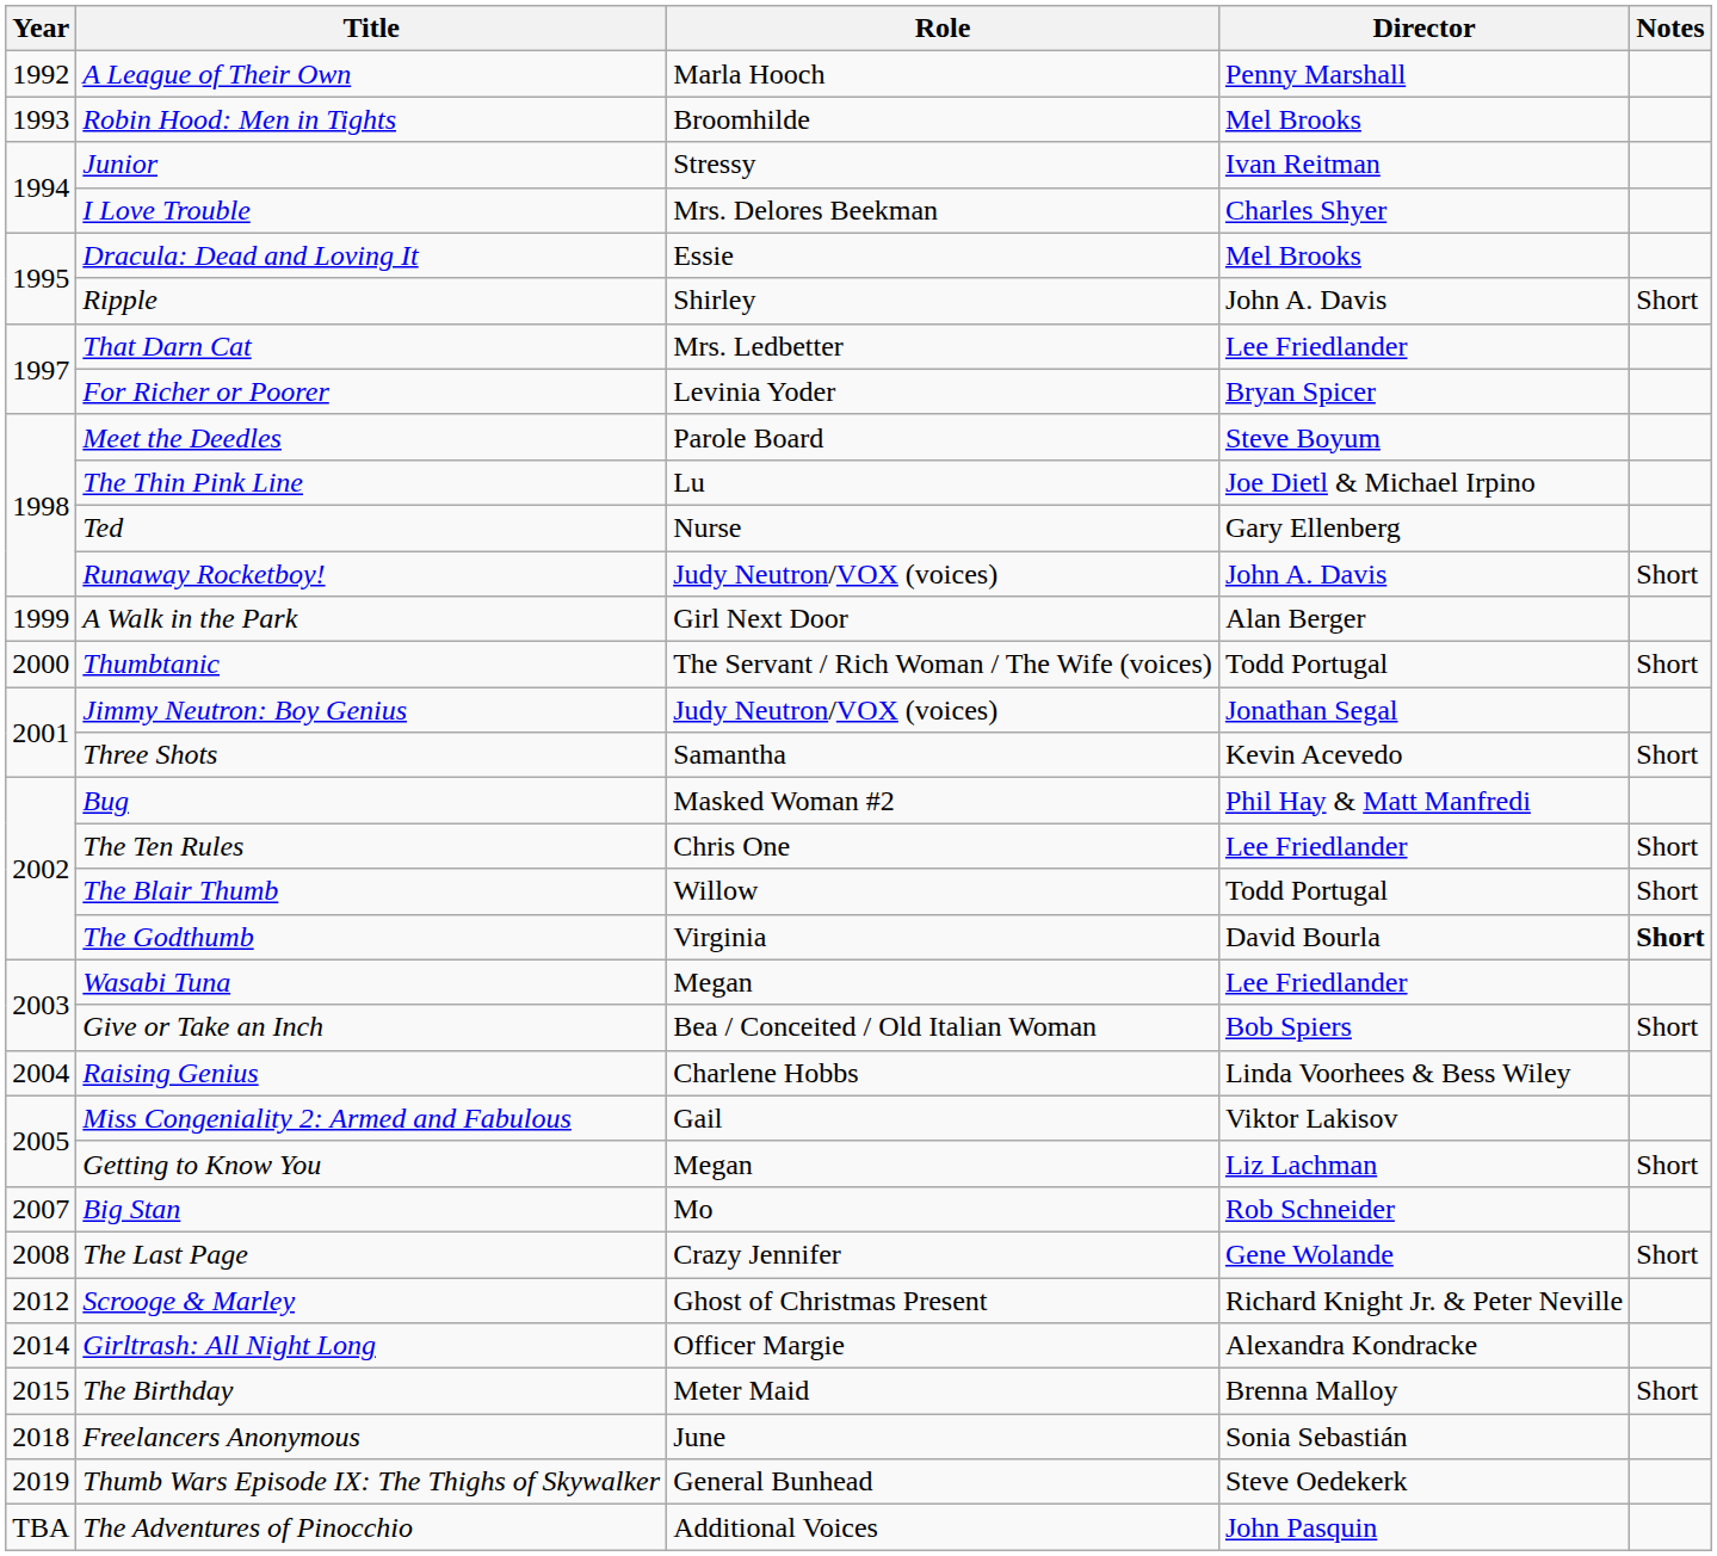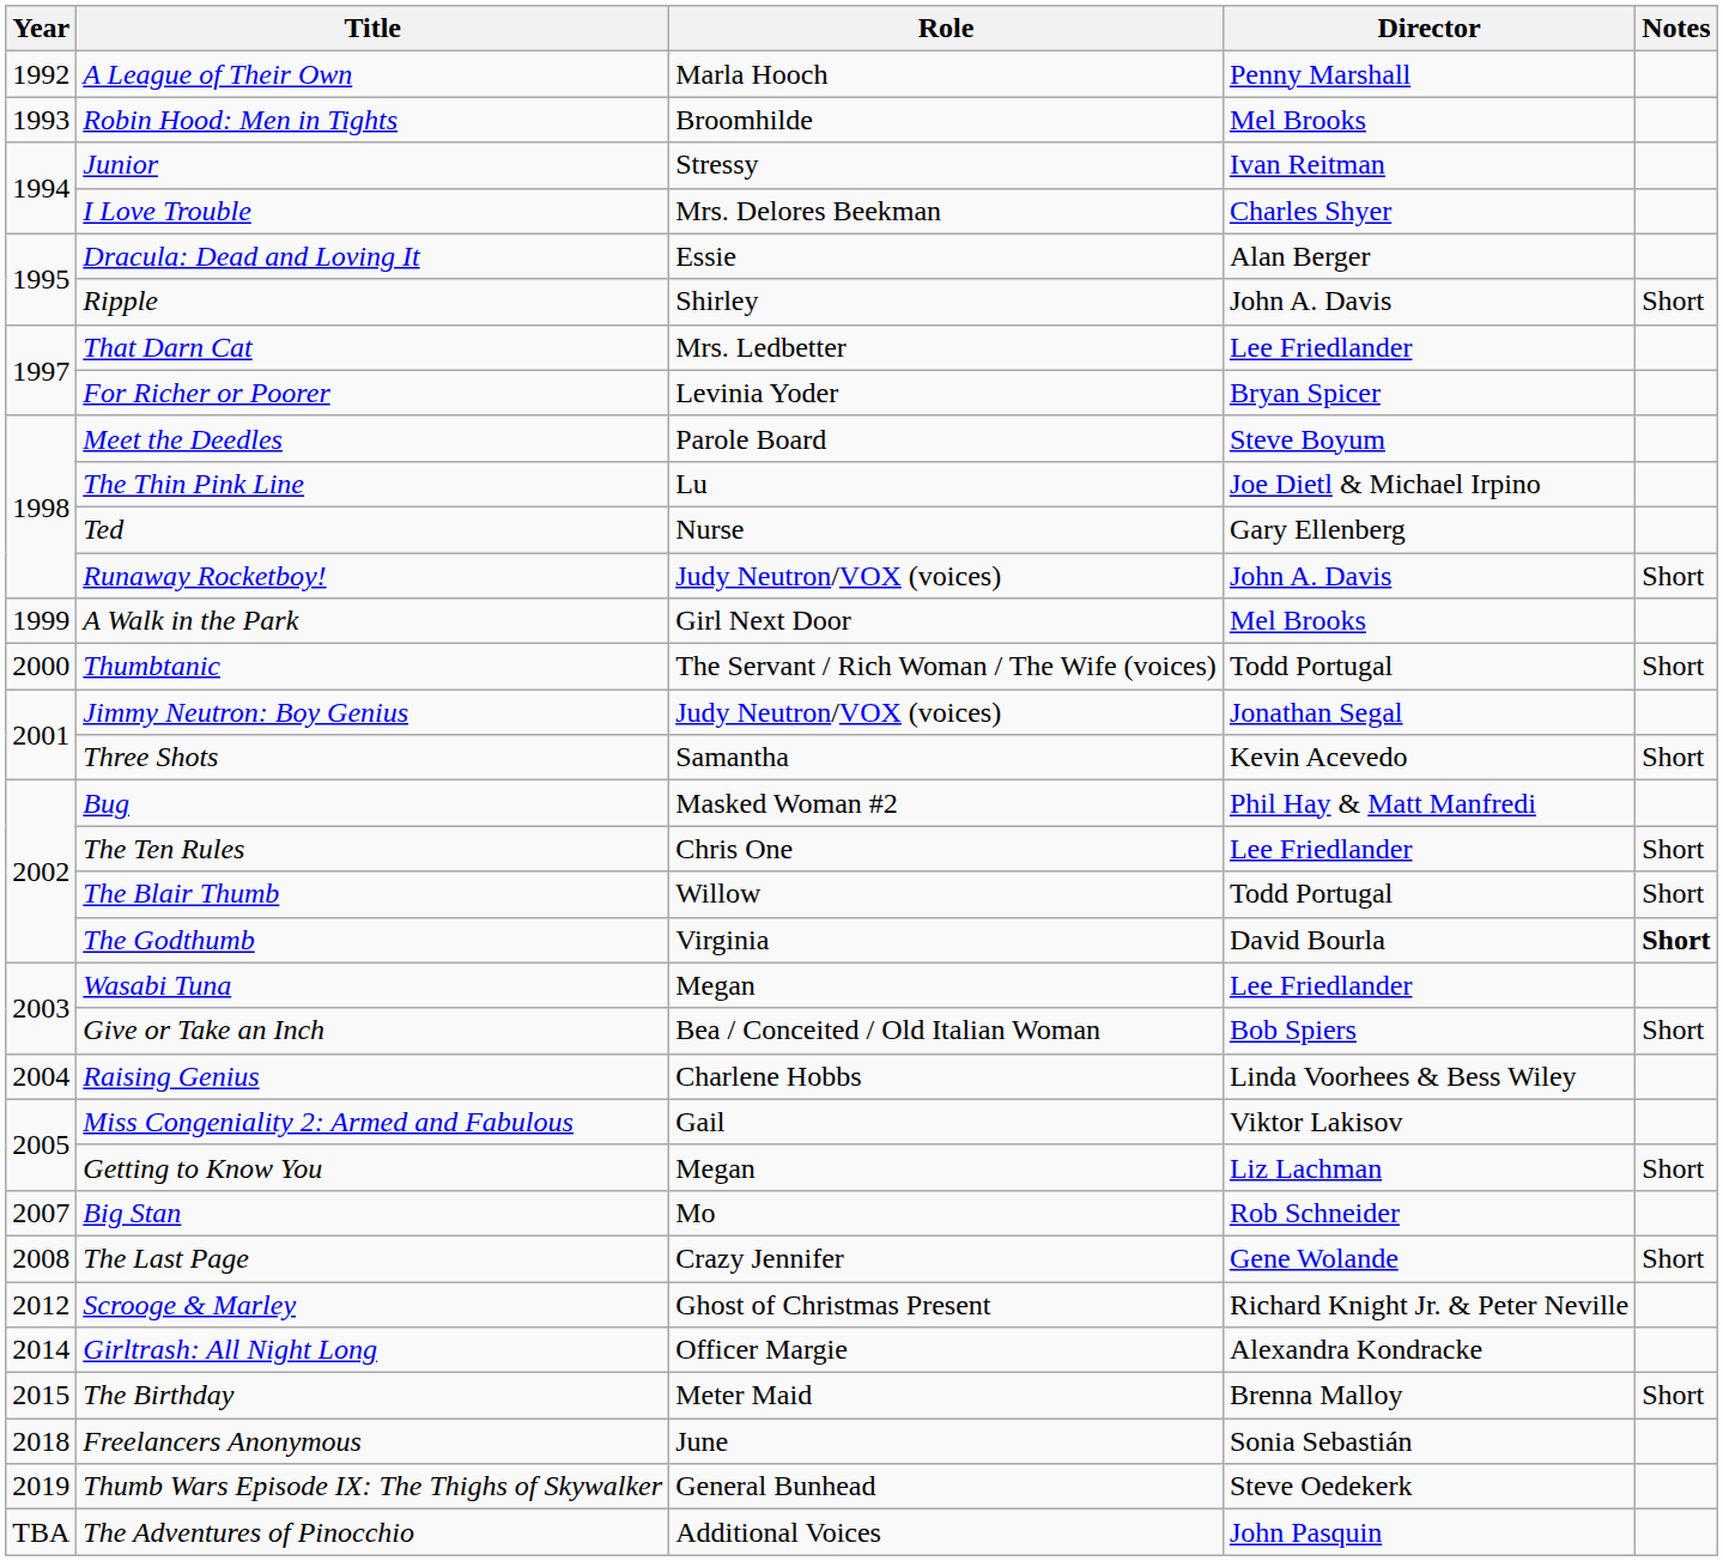Dracula: Dead and Loving It | Director: Mel Brooks -> Alan Berger
A Walk in the Park | Director: Alan Berger -> Mel Brooks
